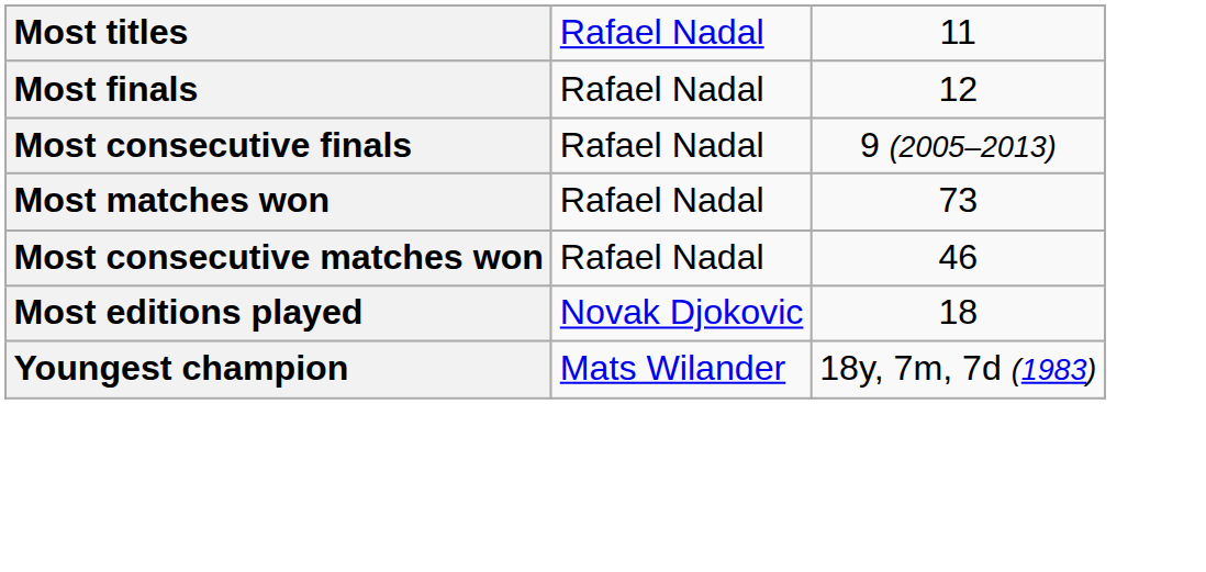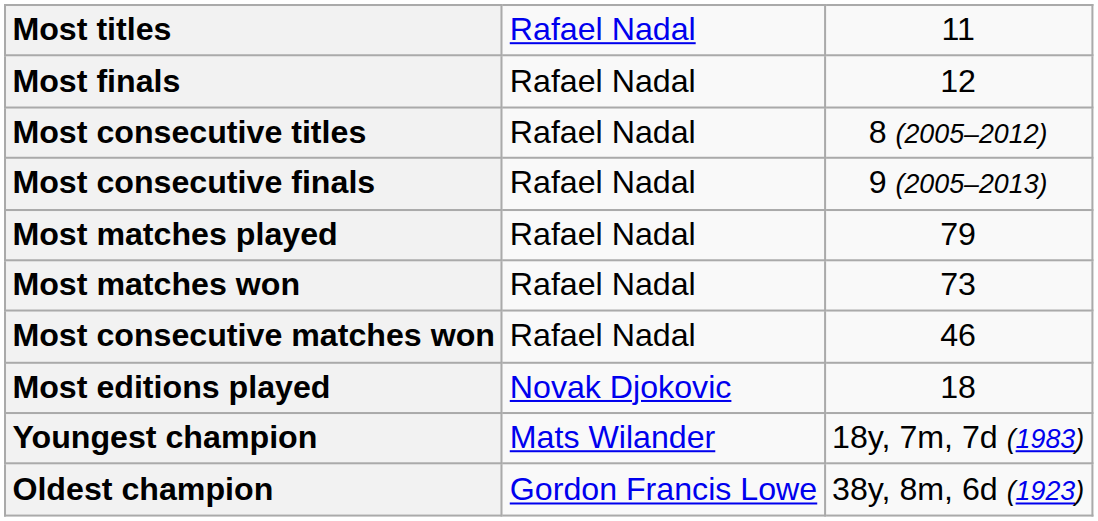+ row: Most consecutive titles | Rafael Nadal | 8 (2005–2012)
+ row: Most matches played | Rafael Nadal | 79
+ row: Oldest champion | Gordon Francis Lowe | 38y, 8m, 6d (1923)
